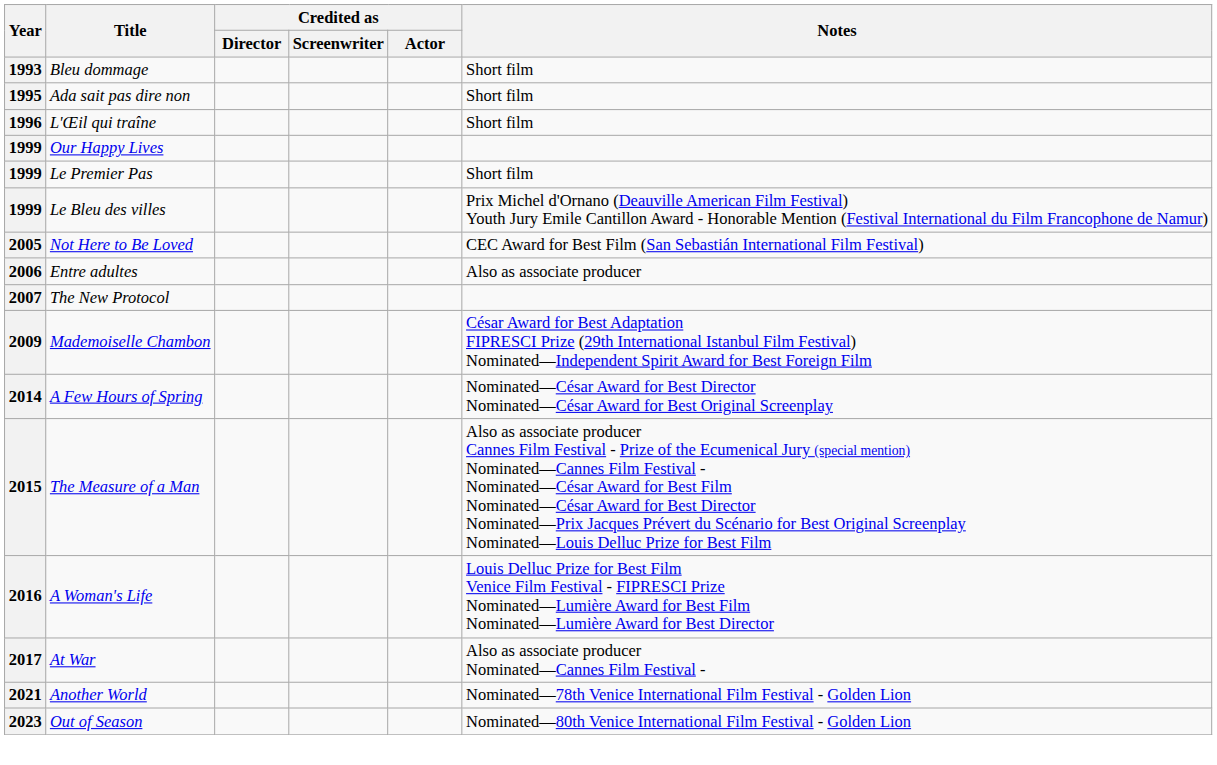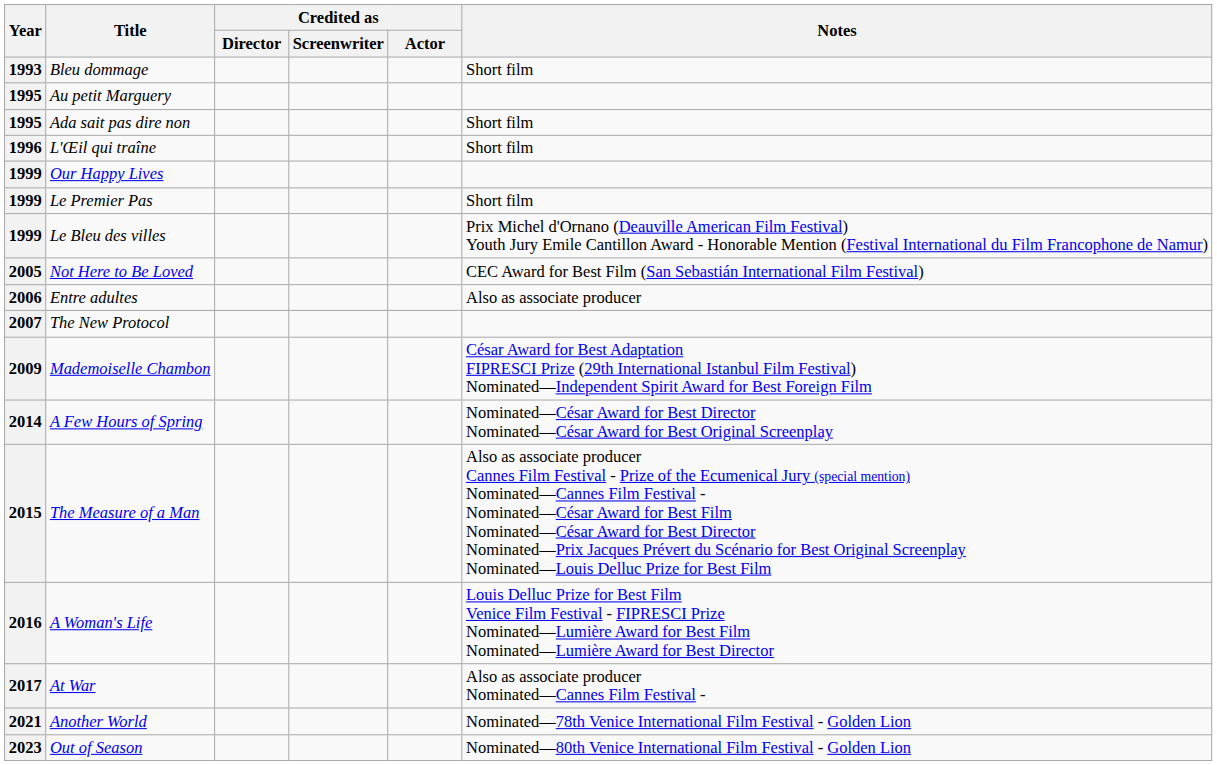+ row: 1995 | Au petit Marguery
